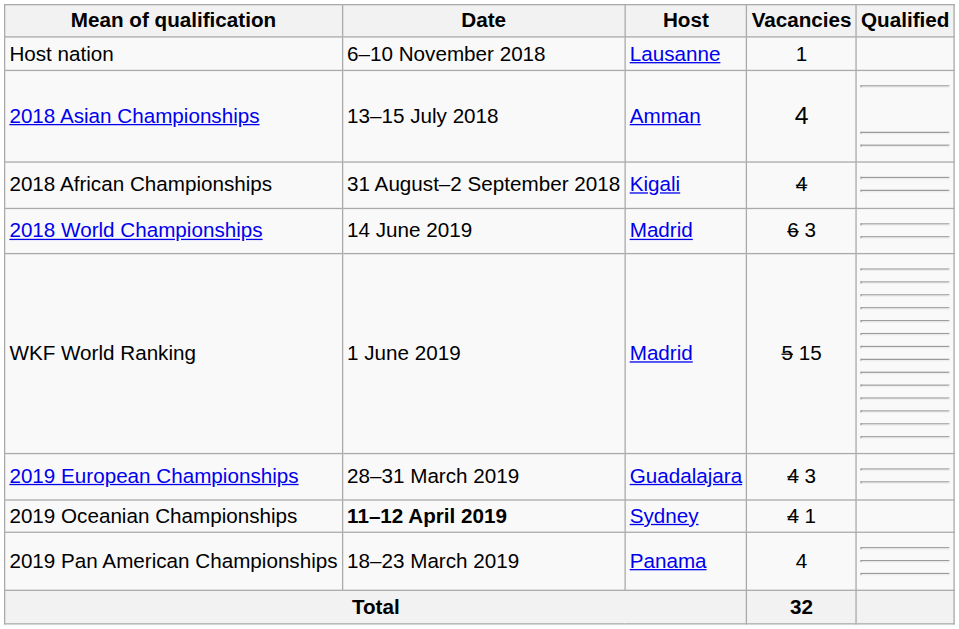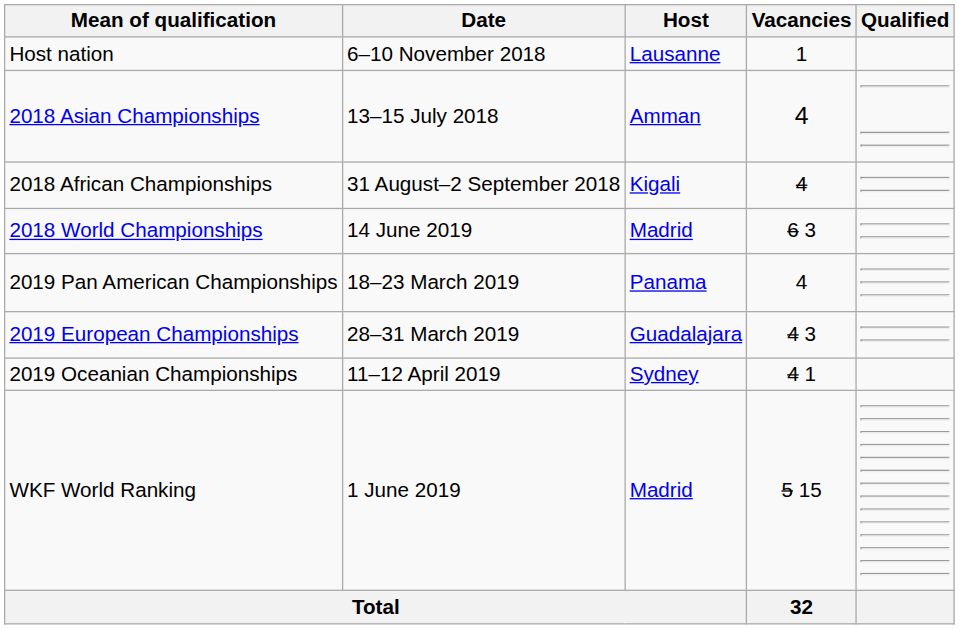rows swapped: 2019 Pan American Championships <-> WKF World Ranking
2019 Oceanian Championships | Date: bold -> normal
